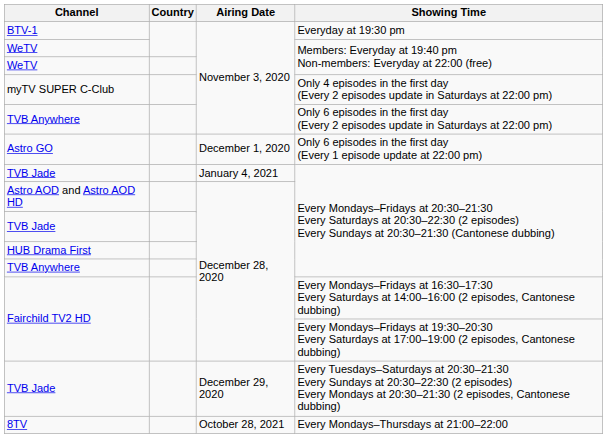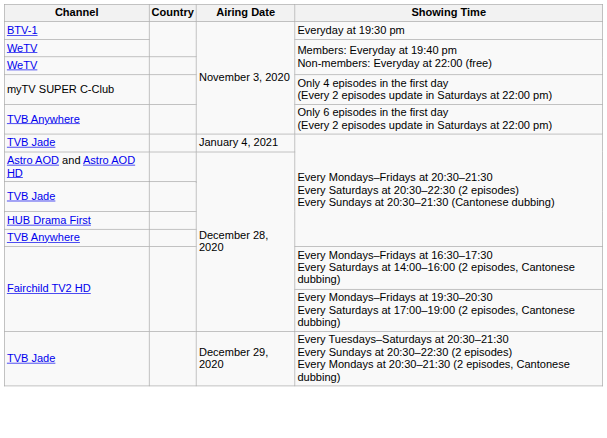- row: Astro GO | December 1, 2020 | Only 6 episodes in the first day (Every 1 episode update at 22:00 pm)
- row: 8TV | October 28, 2021 | Every Mondays–Thursdays at 21:00–22:00
